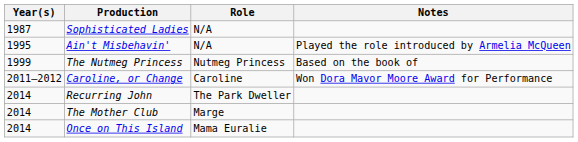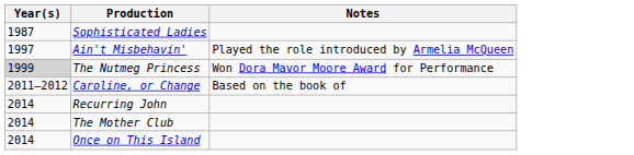- column: Role | N/A | N/A | Nutmeg Princess | Caroline | The Park Dweller | Marge | Mama Euralie
Ain't Misbehavin' | Year(s): 1995 -> 1997
The Nutmeg Princess | Year(s): no background -> lightgrey background
The Nutmeg Princess | Notes: Based on the book of -> Won Dora Mavor Moore Award for Performance
Caroline, or Change | Notes: Won Dora Mavor Moore Award for Performance -> Based on the book of
